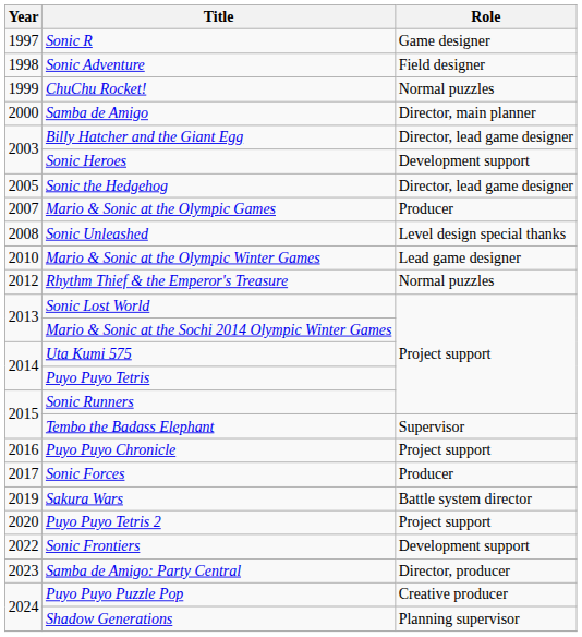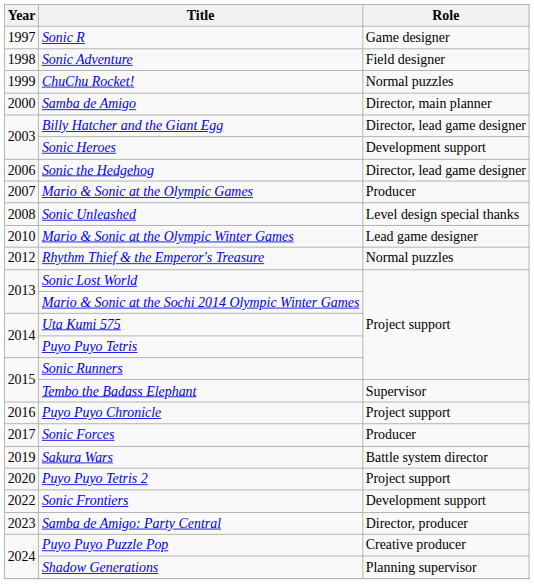Sonic the Hedgehog | Year: 2005 -> 2006
